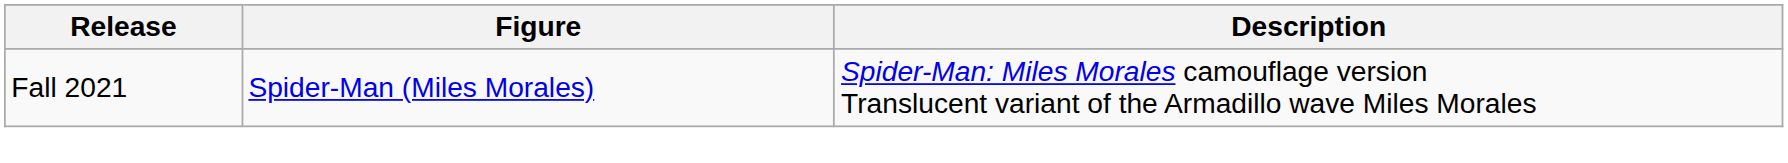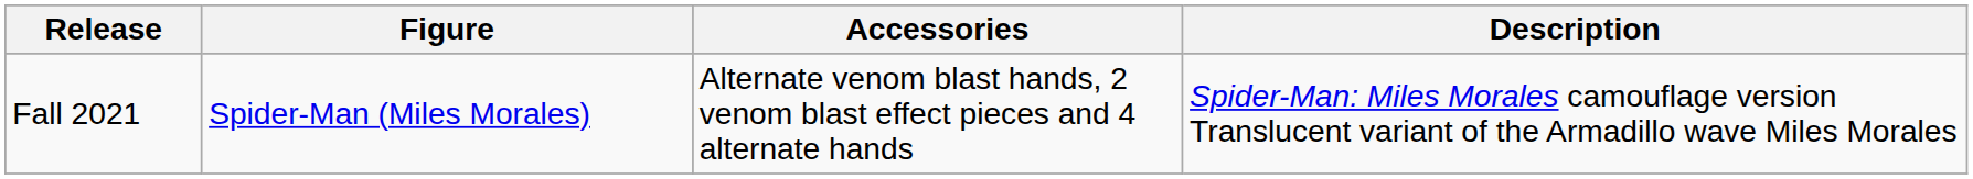+ column: Accessories | Alternate venom blast hands, 2 venom blast effect pieces and 4 alternate hands
